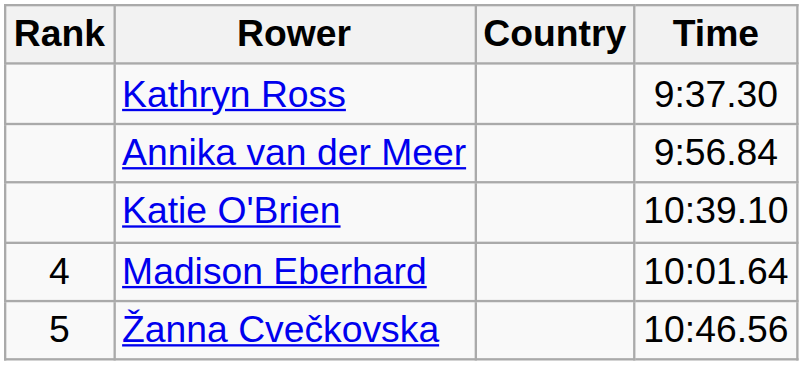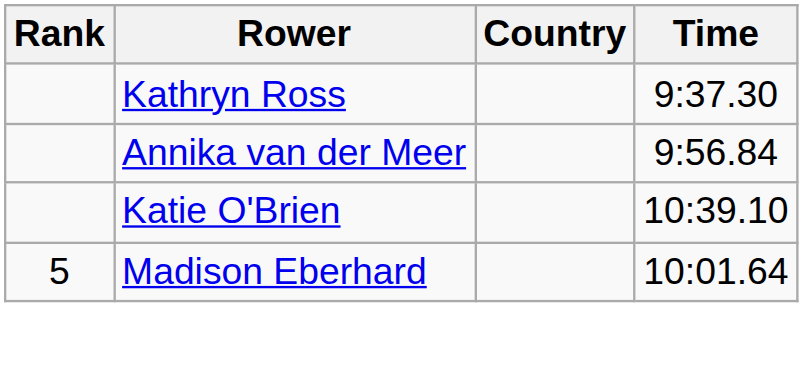Madison Eberhard | Rank: 4 -> 5
- row: 5 | Žanna Cvečkovska | 10:46.56
